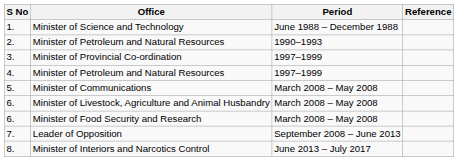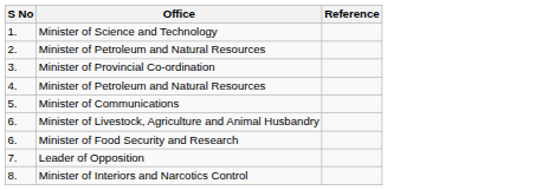- column: Period | June 1988 – December 1988 | 1990–1993 | 1997–1999 | 1997–1999 | March 2008 – May 2008 | March 2008 – May 2008 | March 2008 – May 2008 | September 2008 – June 2013 | June 2013 – July 2017
